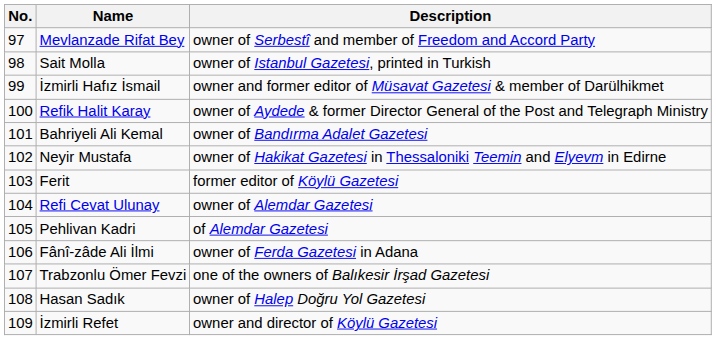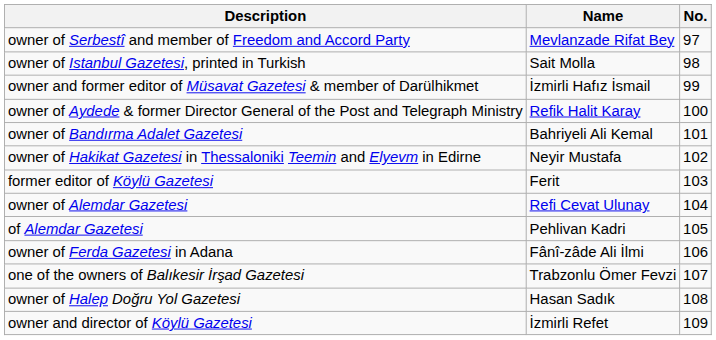columns swapped: No. <-> Description
